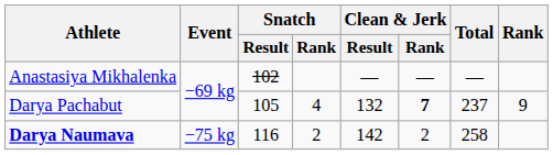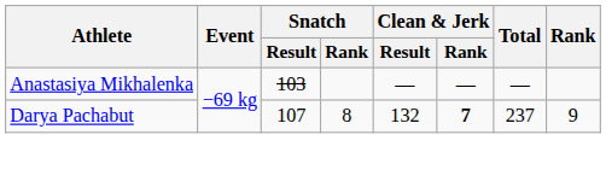Anastasiya Mikhalenka | Snatch / Result: 102 -> 103
Darya Pachabut | Snatch / Result: 105 -> 107
Darya Pachabut | Snatch / Rank: 4 -> 8
- row: Darya Naumava | −75 kg | 116 | 2 | 142 | 2 | 258
